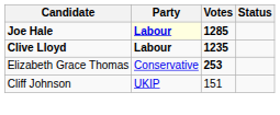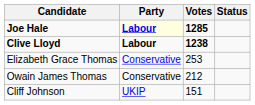Clive Lloyd | Votes: 1235 -> 1238
Elizabeth Grace Thomas | Votes: bold -> normal
+ row: Owain James Thomas | Conservative | 212
